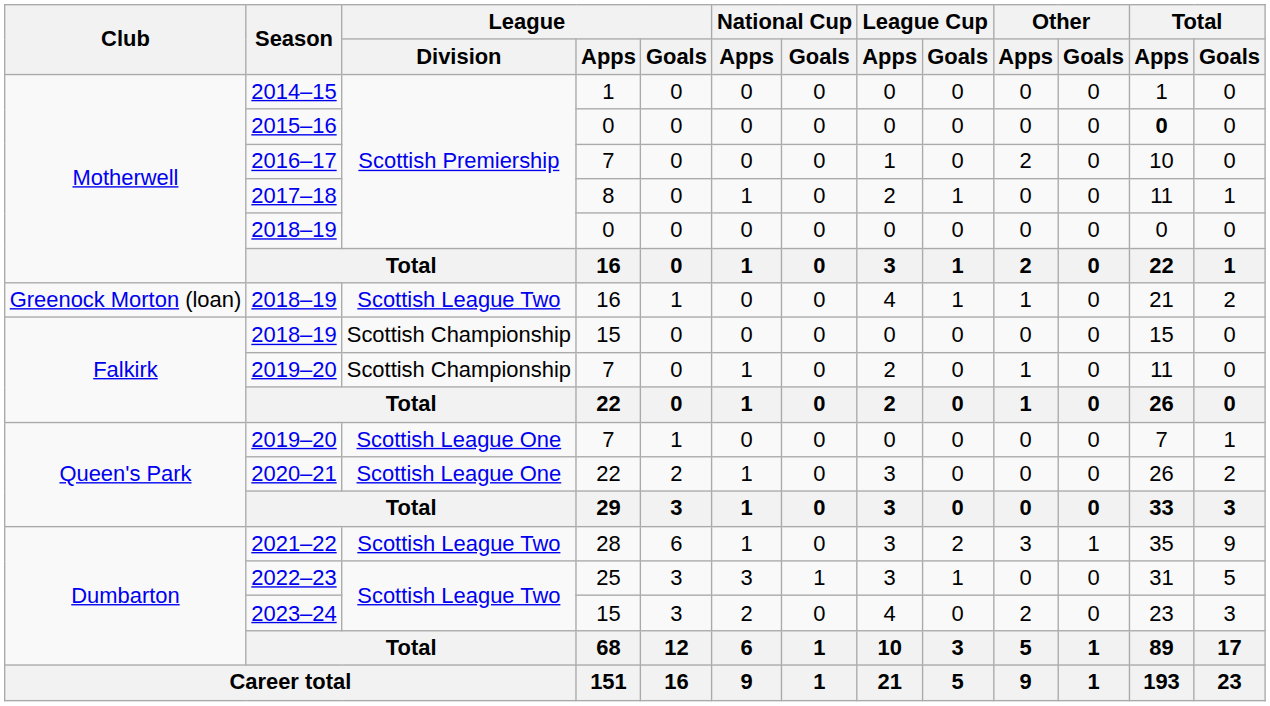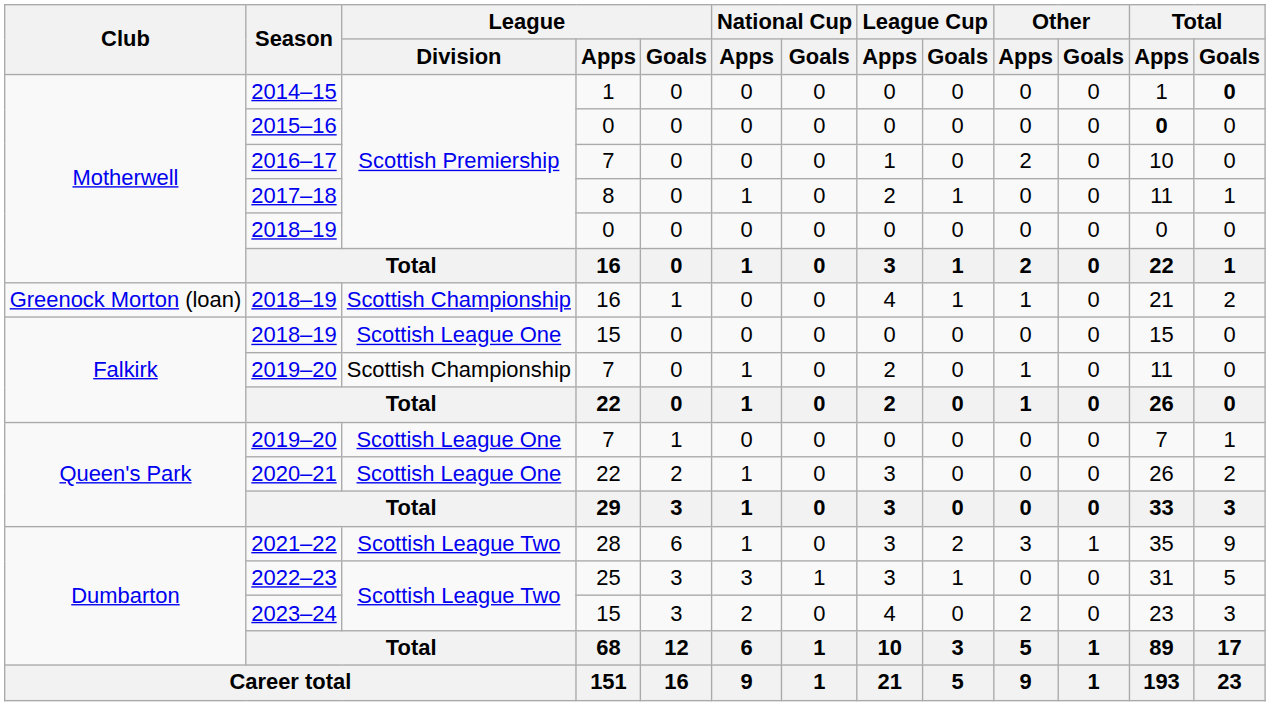2014–15 | Total / Goals: normal -> bold
Greenock Morton (loan) / 2018–19 | League / Division: Scottish League Two -> Scottish Championship
Falkirk / 2018–19 | League / Division: Scottish Championship -> Scottish League One
